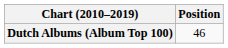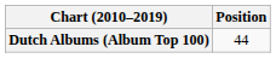Dutch Albums (Album Top 100) | Position: 46 -> 44
